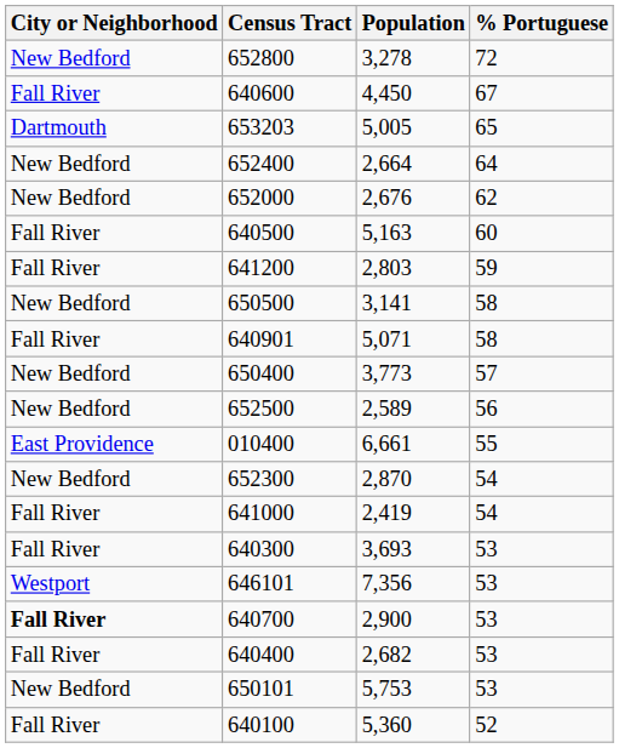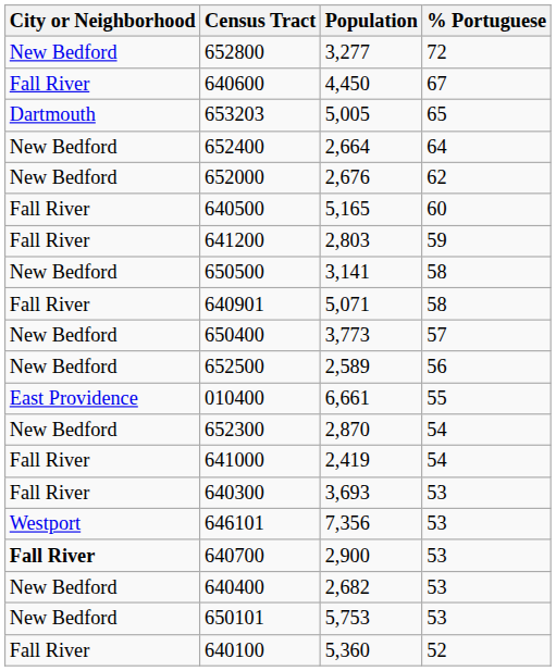652800 | Population: 3,278 -> 3,277
640500 | Population: 5,163 -> 5,165
640400 | City or Neighborhood: Fall River -> New Bedford
